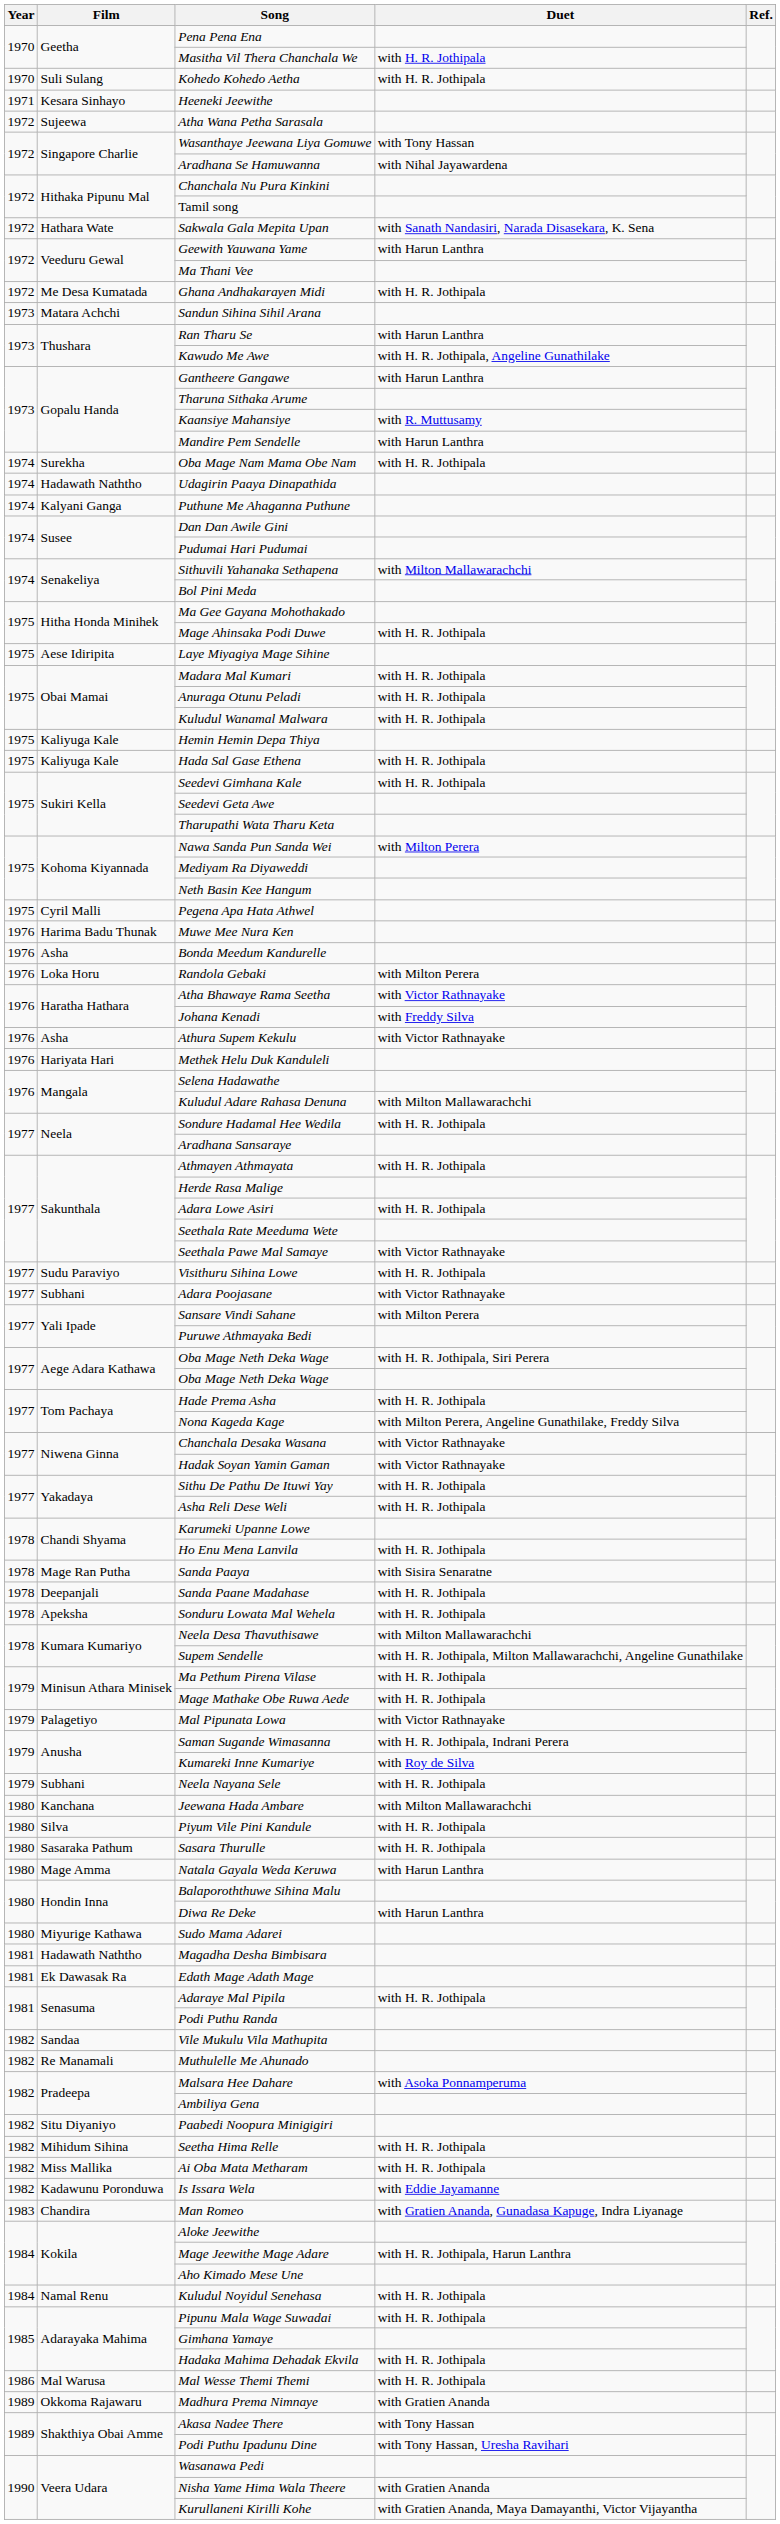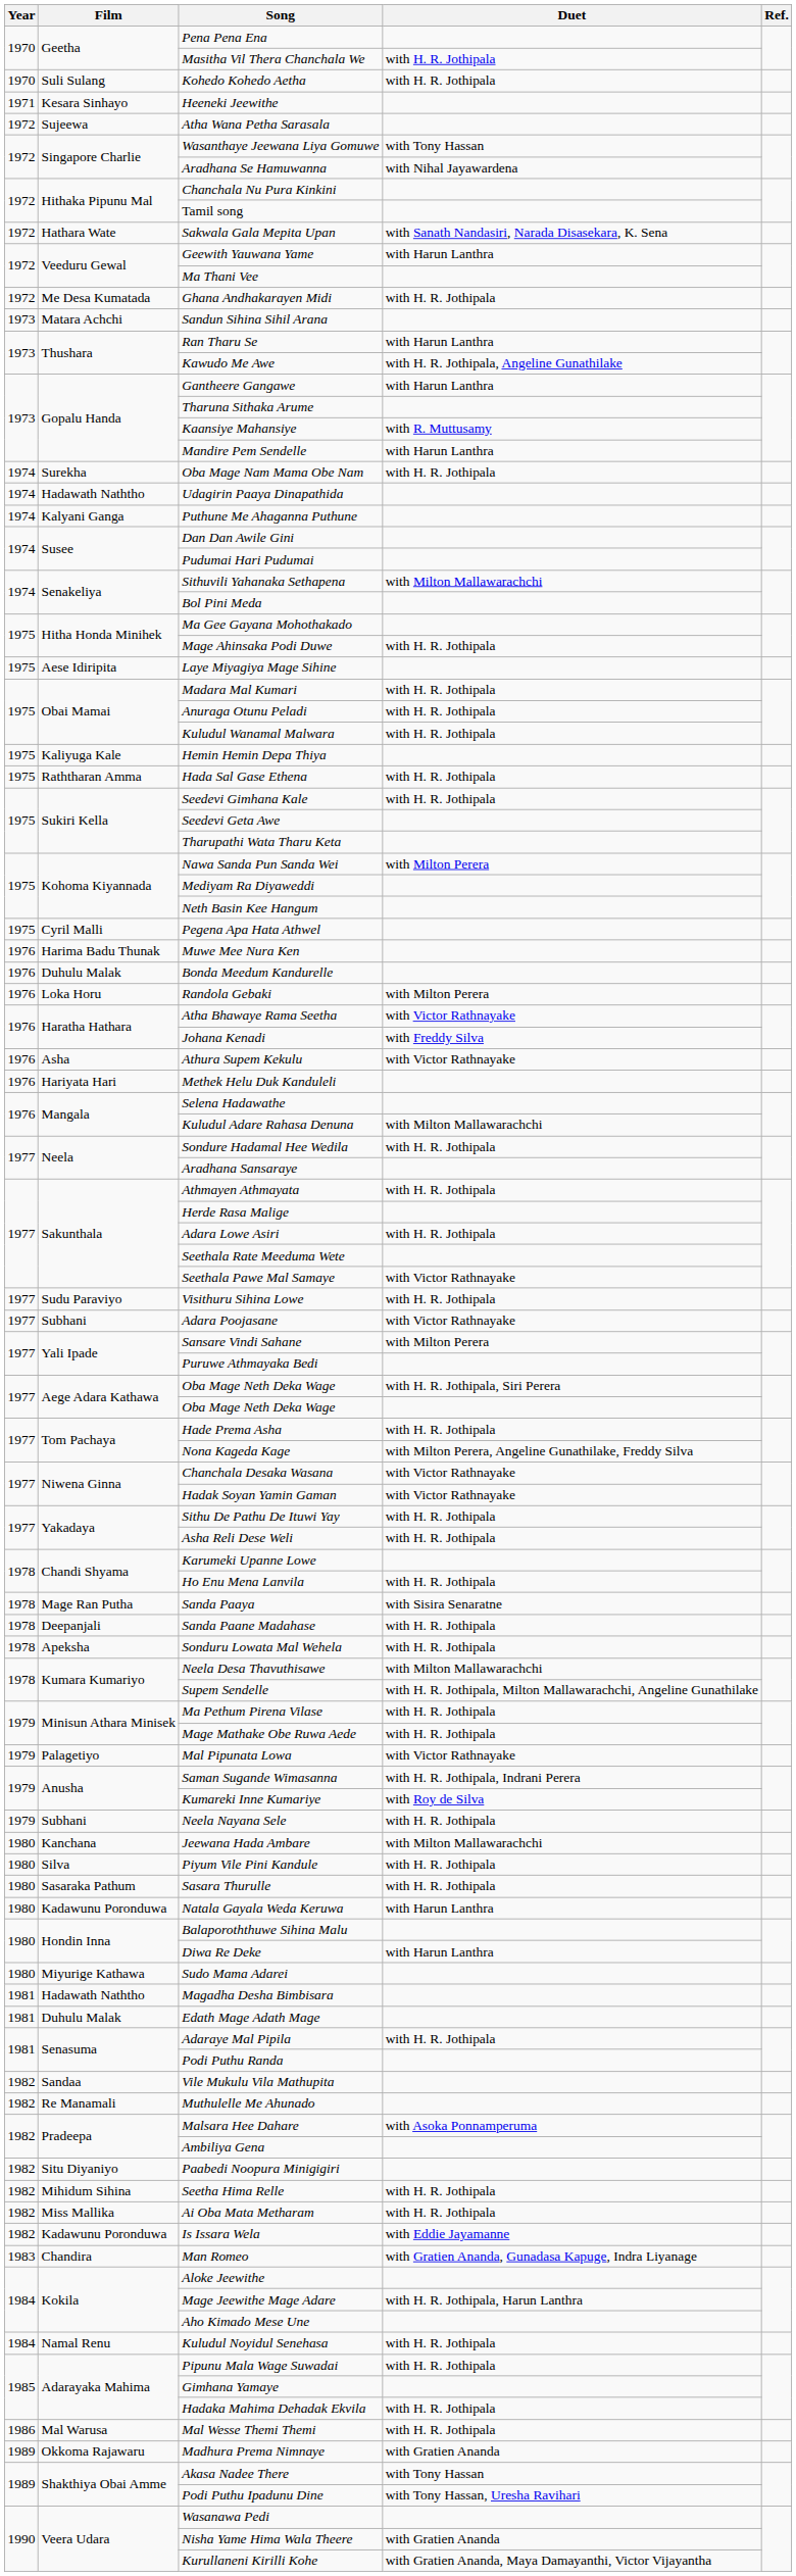Hada Sal Gase Ethena | Film: Kaliyuga Kale -> Raththaran Amma
Bonda Meedum Kandurelle | Film: Asha -> Duhulu Malak
Natala Gayala Weda Keruwa | Film: Mage Amma -> Kadawunu Poronduwa
Edath Mage Adath Mage | Film: Ek Dawasak Ra -> Duhulu Malak
